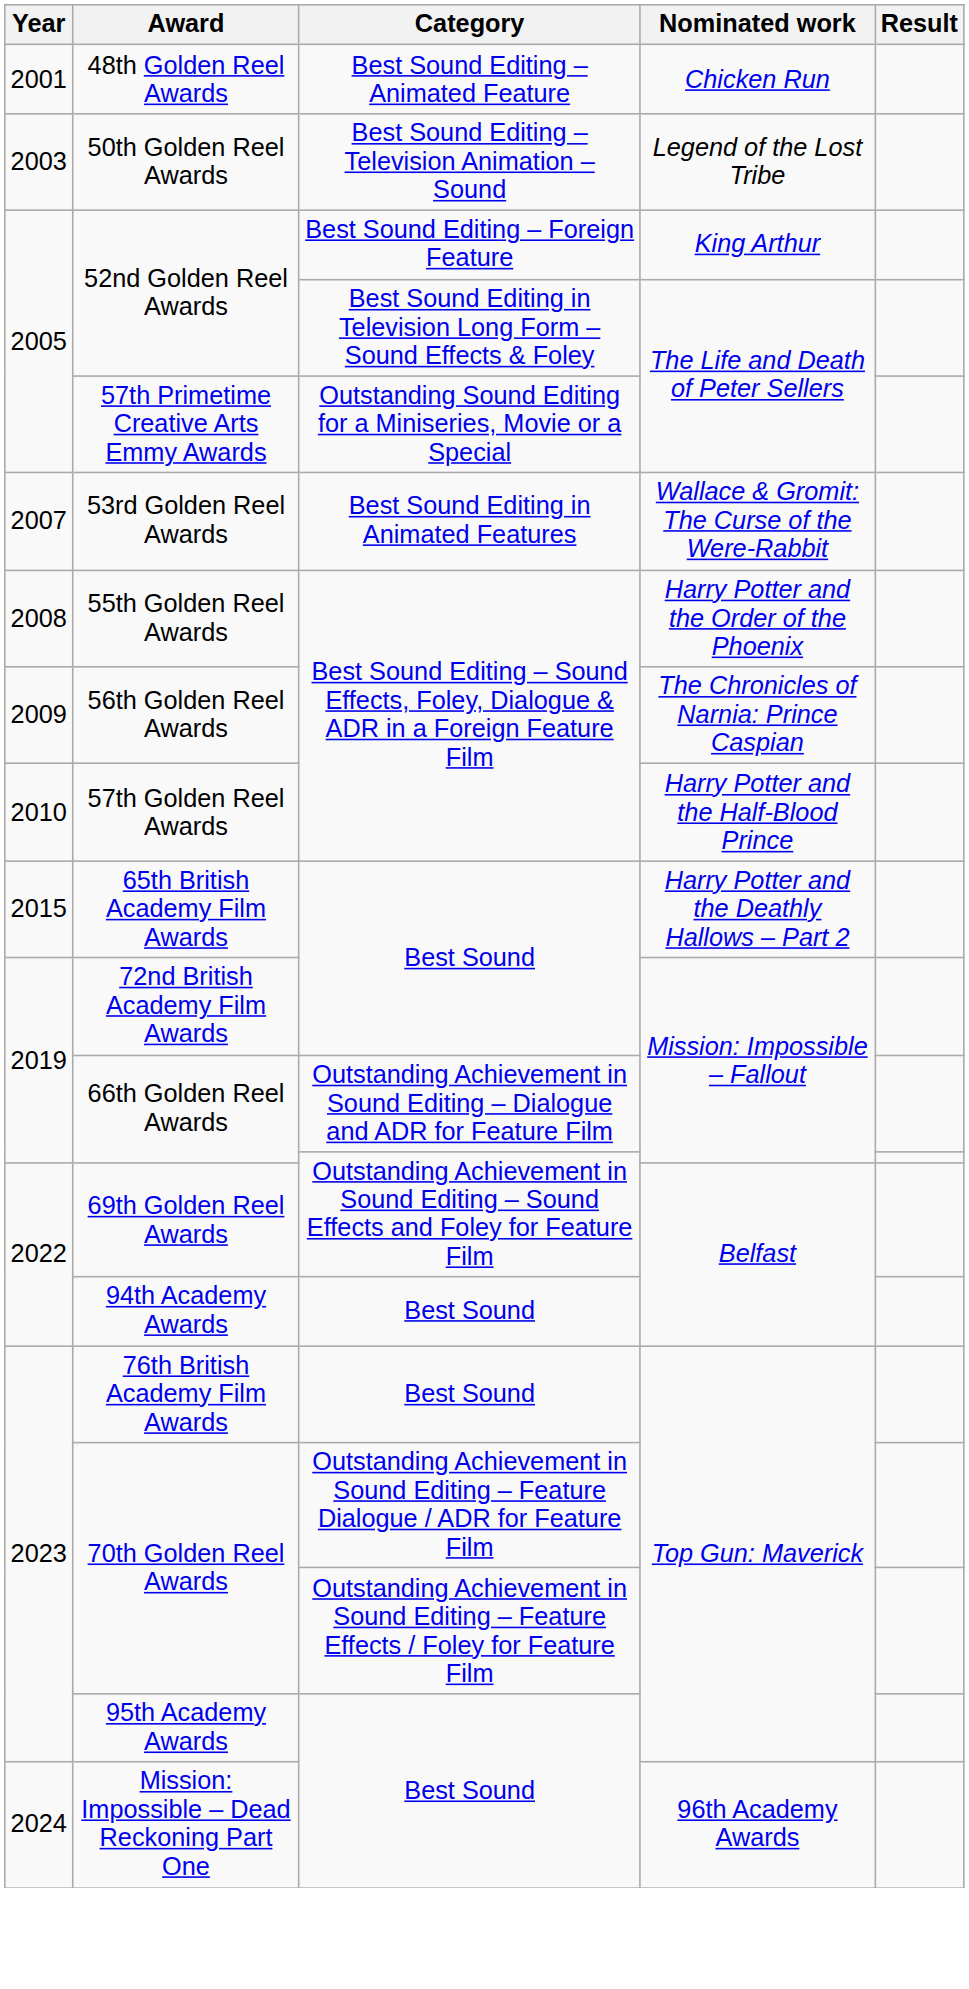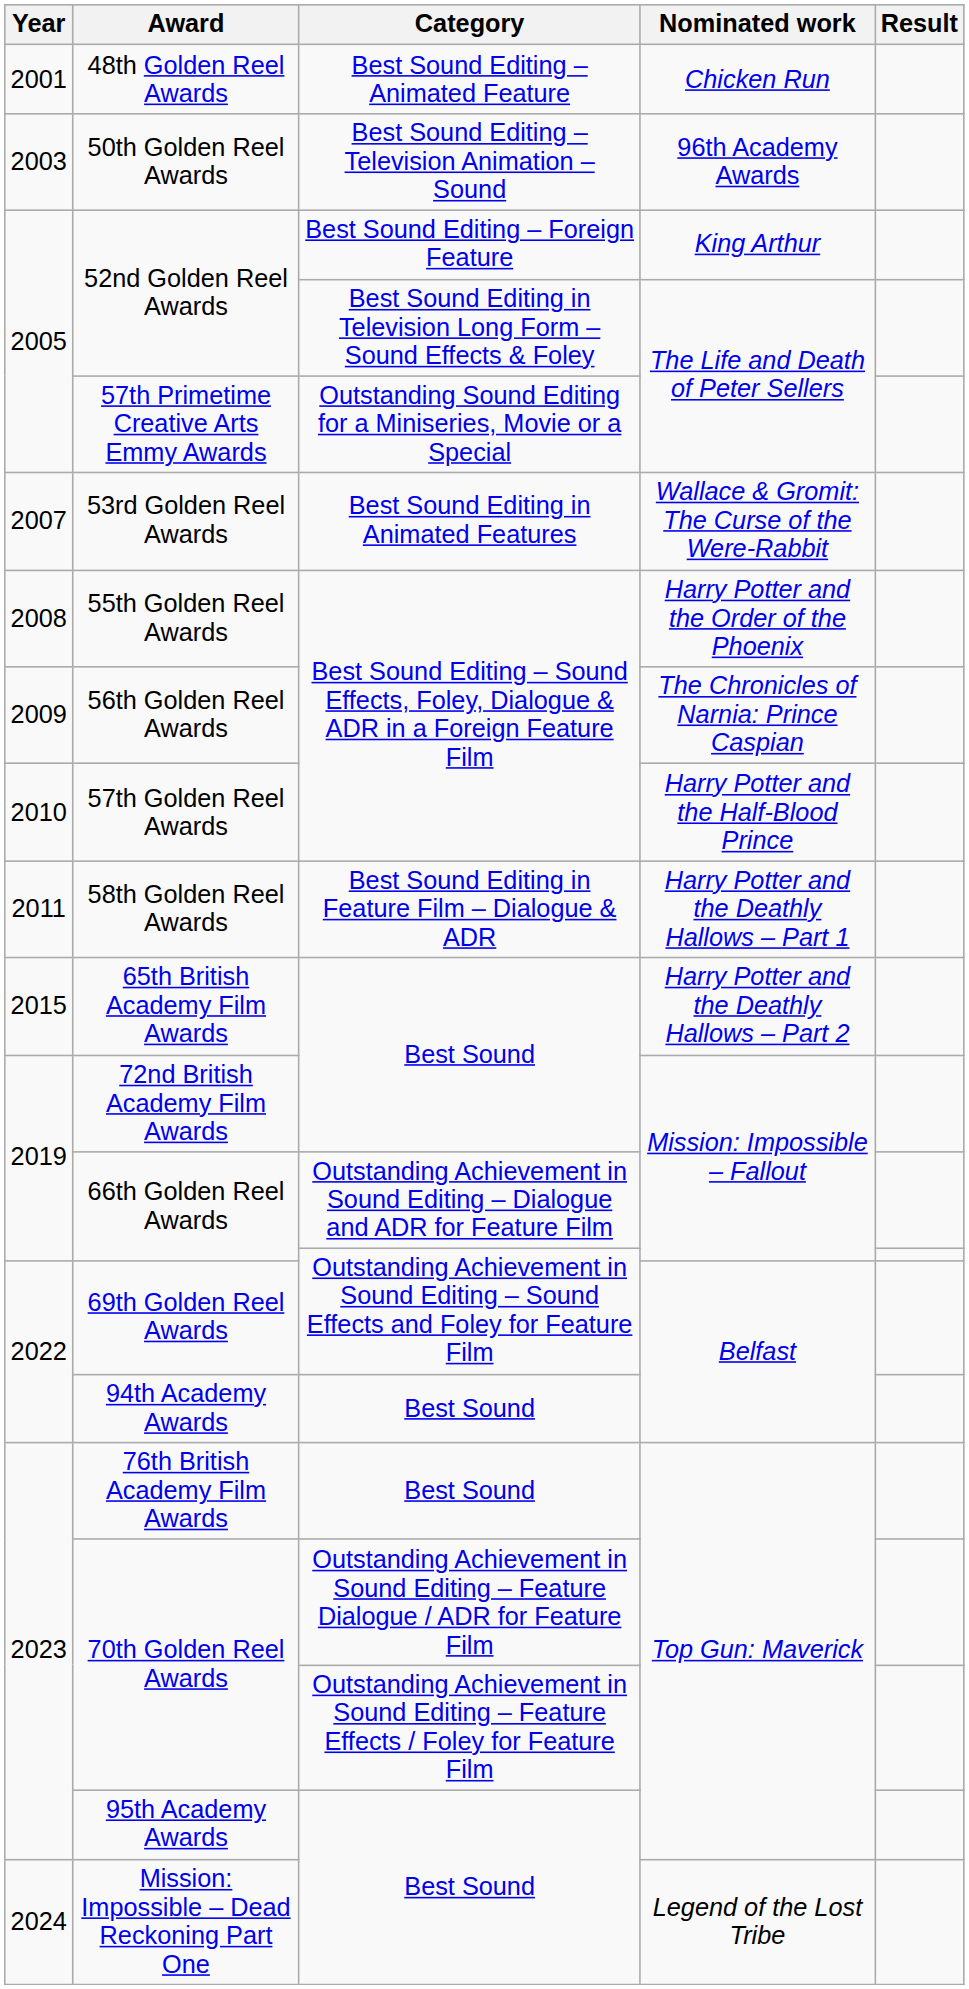50th Golden Reel Awards | Nominated work: Legend of the Lost Tribe -> 96th Academy Awards
+ row: 2011 | 58th Golden Reel Awards | Best Sound Editing in Feature Film – Dialogue & ADR | Harry Potter and the Deathly Hallows – Part 1
Mission: Impossible – Dead Reckoning Part One | Nominated work: 96th Academy Awards -> Legend of the Lost Tribe
